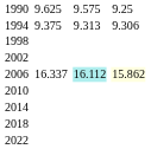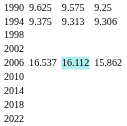2006 | column 3: 16.337 -> 16.537
2006 | column 7: lightyellow background -> no background
